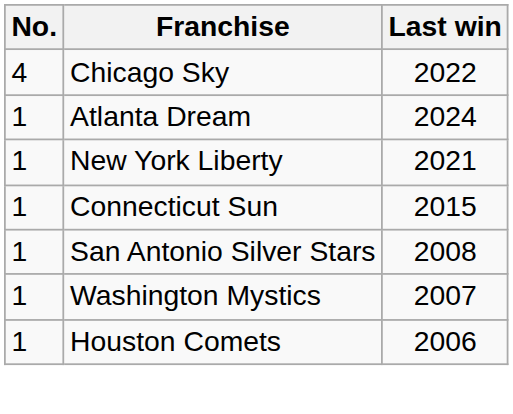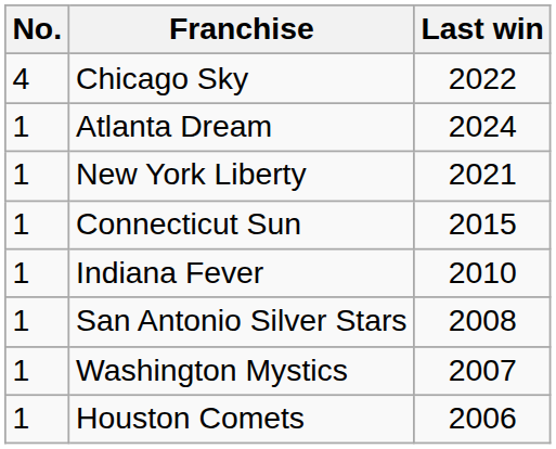+ row: 1 | Indiana Fever | 2010
